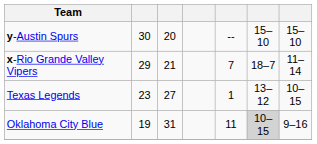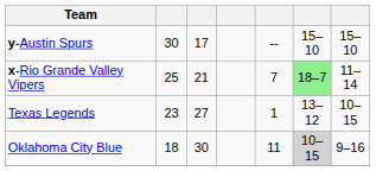y-Austin Spurs | column 3: 20 -> 17
x-Rio Grande Valley Vipers | column 2: 29 -> 25
x-Rio Grande Valley Vipers | column 6: no background -> lightgreen background
Oklahoma City Blue | column 2: 19 -> 18
Oklahoma City Blue | column 3: 31 -> 30
